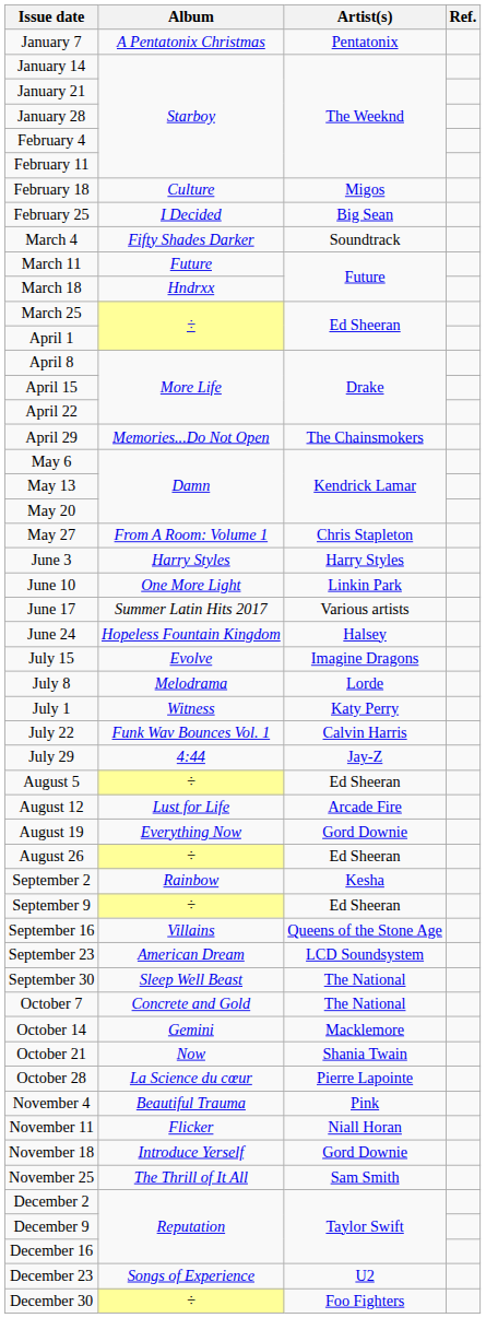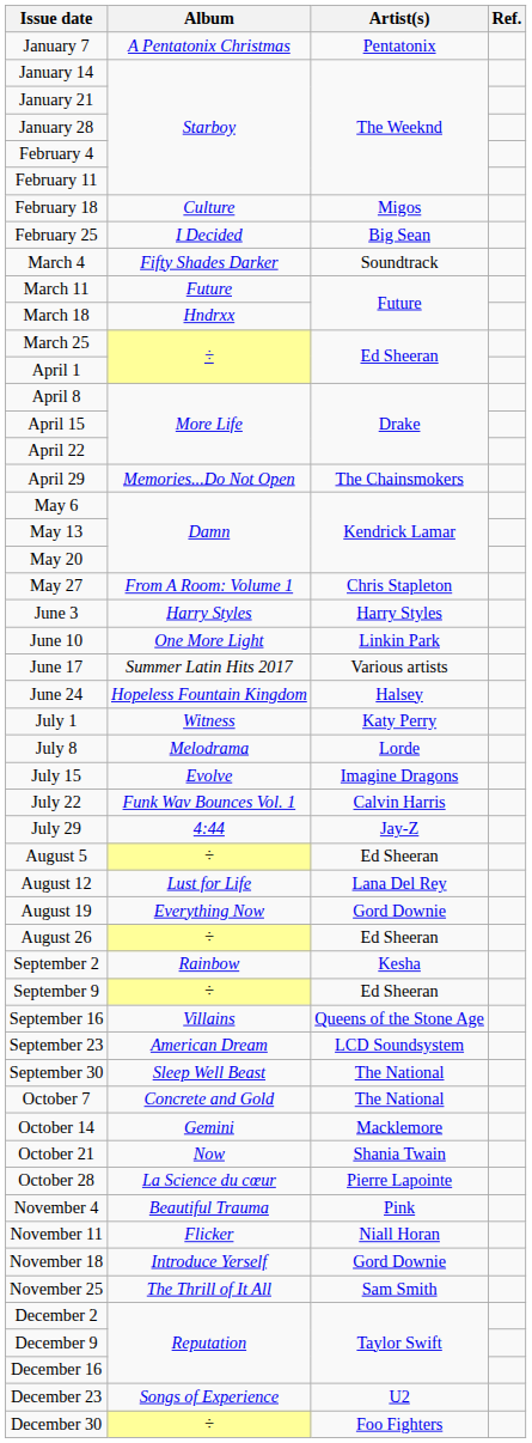rows swapped: July 1 <-> July 15
August 12 | Artist(s): Arcade Fire -> Lana Del Rey
